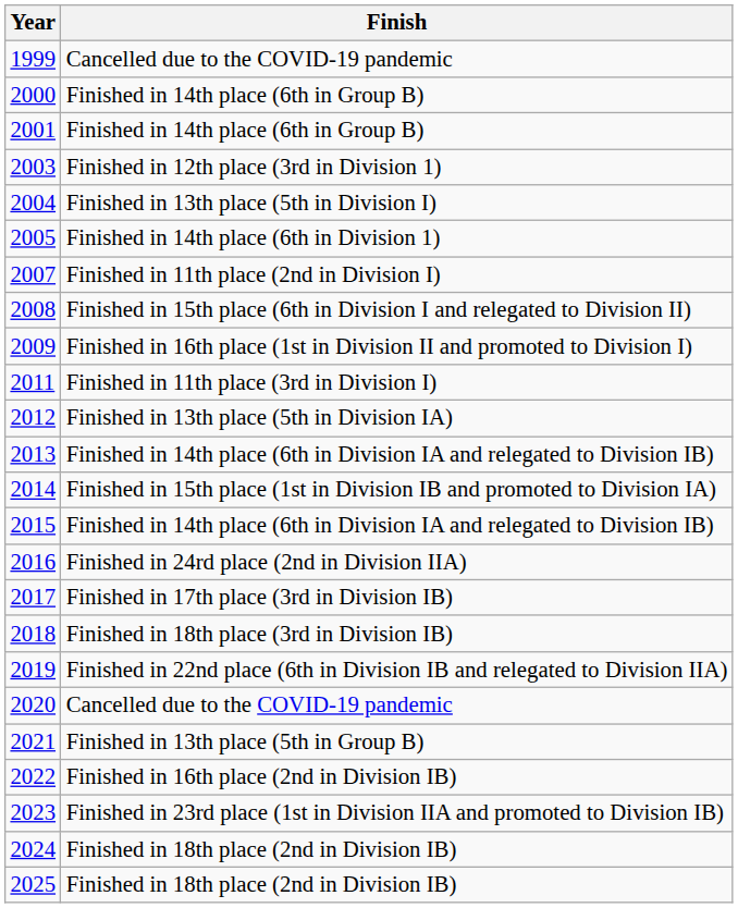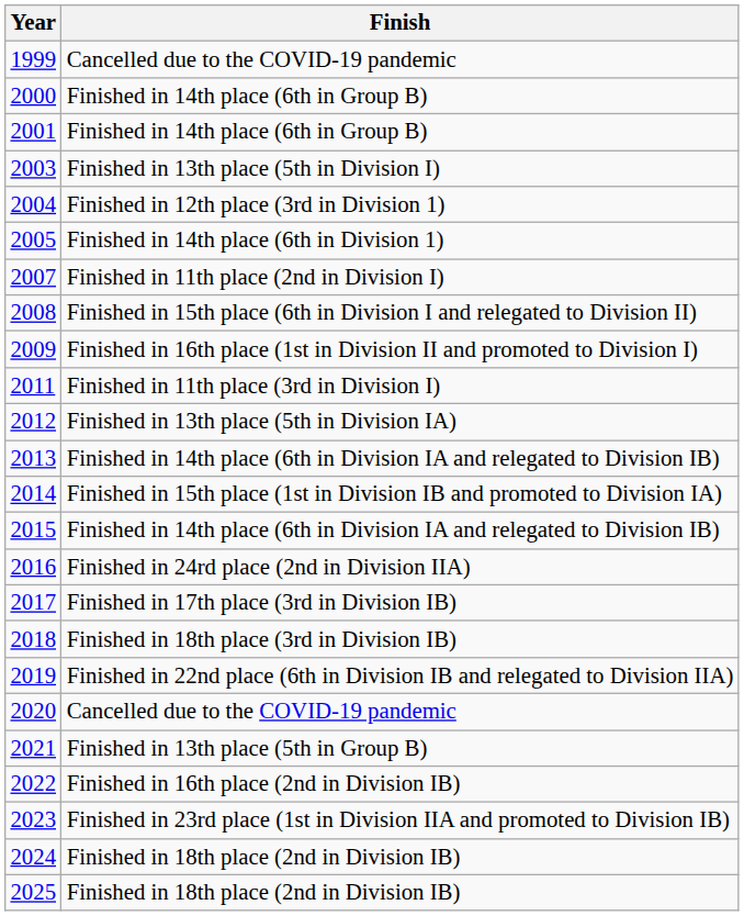2003 | Finish: Finished in 12th place (3rd in Division 1) -> Finished in 13th place (5th in Division I)
2004 | Finish: Finished in 13th place (5th in Division I) -> Finished in 12th place (3rd in Division 1)
